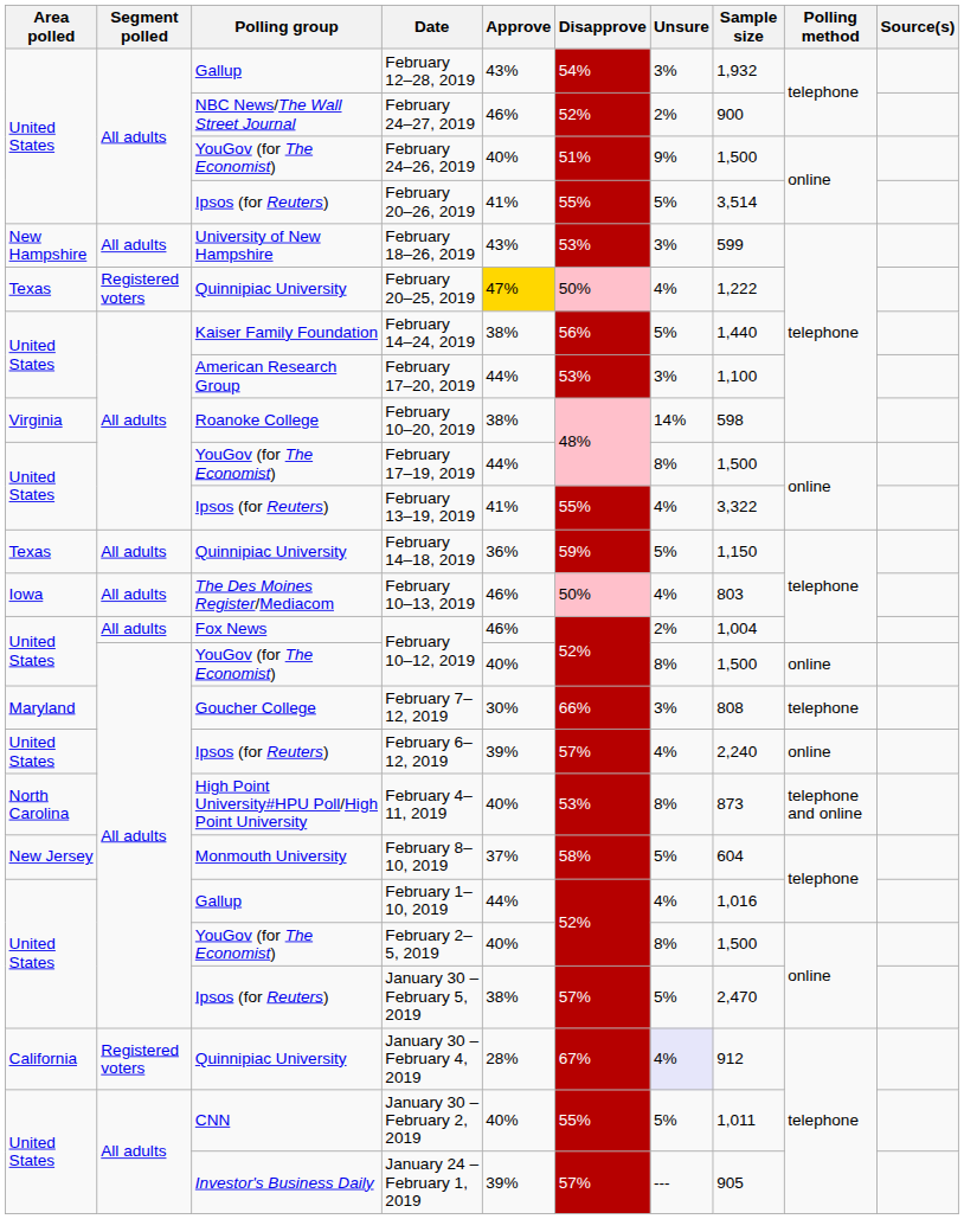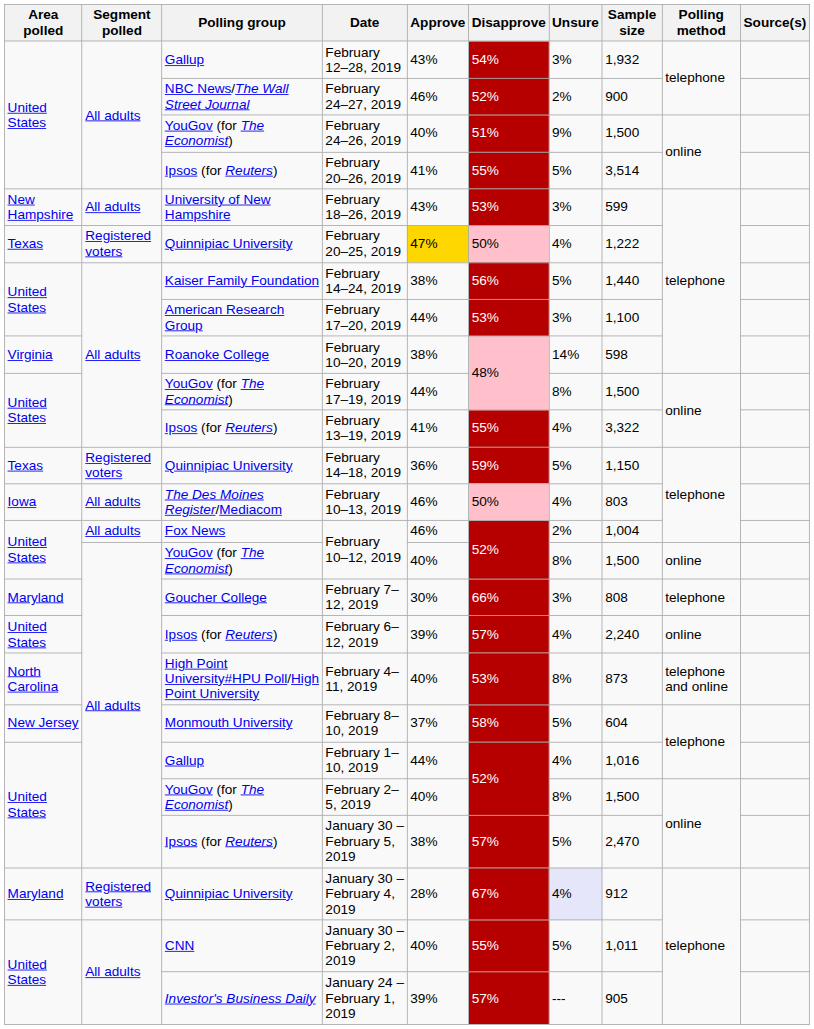February 14–18, 2019 | Segment polled: All adults -> Registered voters
January 30 – February 4, 2019 | Area polled: California -> Maryland
